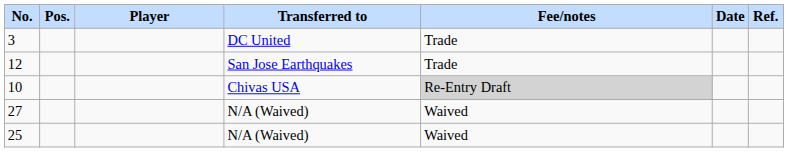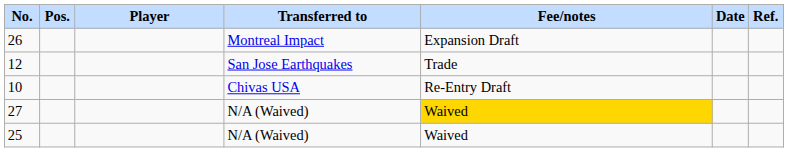+ row: 26 | Montreal Impact | Expansion Draft
- row: 3 | DC United | Trade
10 | Fee/notes: lightgrey background -> no background
27 | Fee/notes: no background -> gold background
